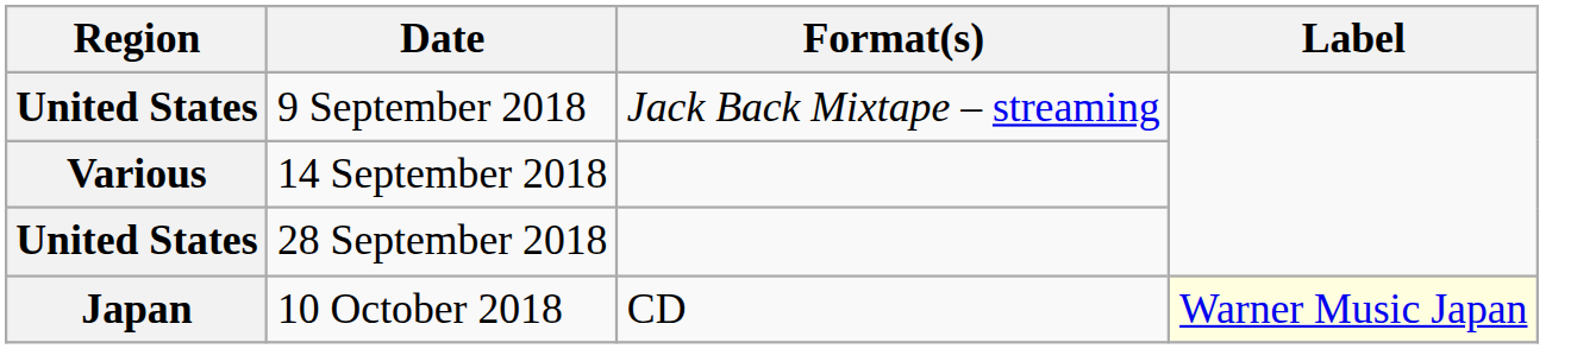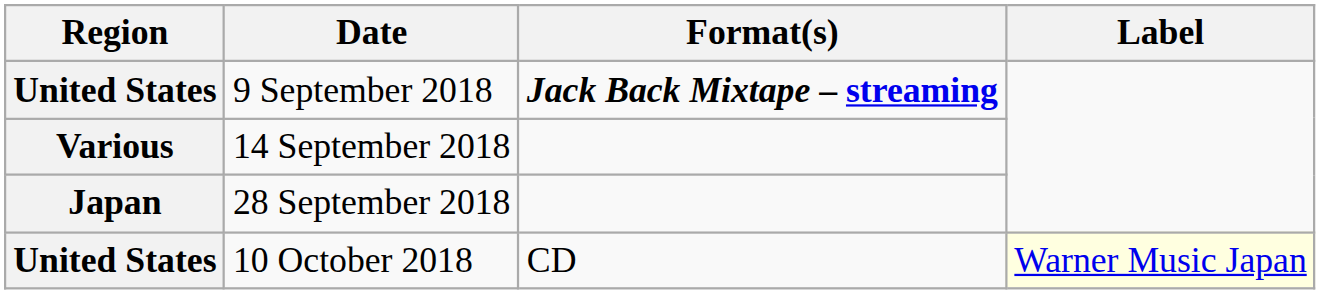9 September 2018 | Format(s): normal -> bold
28 September 2018 | Region: United States -> Japan
10 October 2018 | Region: Japan -> United States
